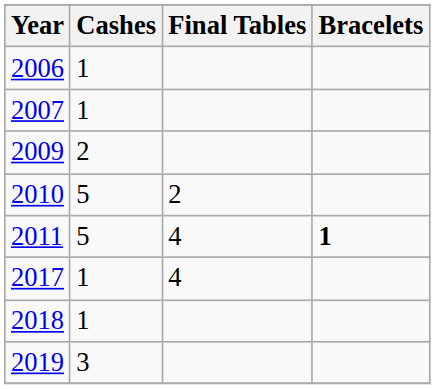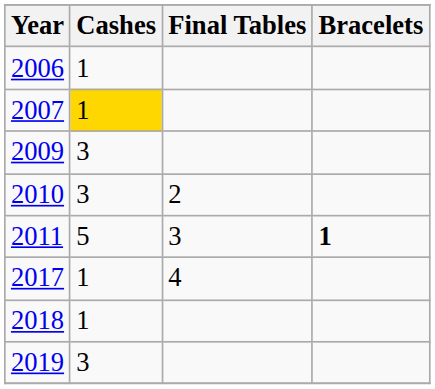2007 | Cashes: no background -> gold background
2009 | Cashes: 2 -> 3
2010 | Cashes: 5 -> 3
2011 | Final Tables: 4 -> 3
